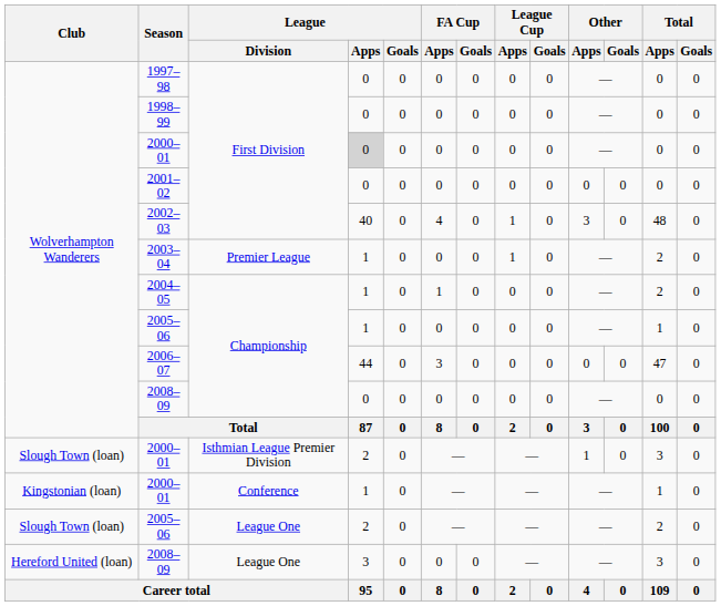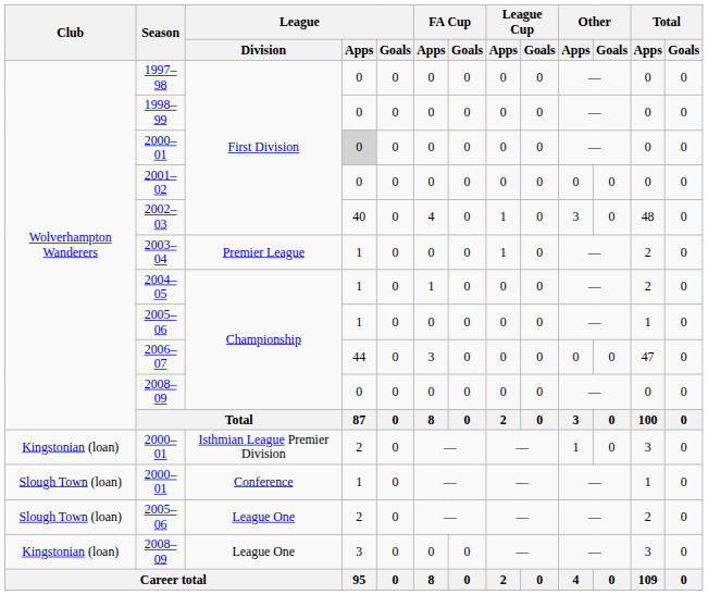2000–01 / Isthmian League Premier Division | Club: Slough Town (loan) -> Kingstonian (loan)
2000–01 / Conference | Club: Kingstonian (loan) -> Slough Town (loan)
2008–09 / League One | Club: Hereford United (loan) -> Kingstonian (loan)
